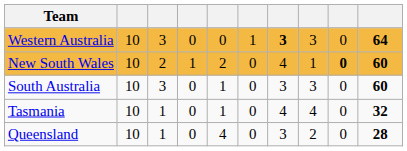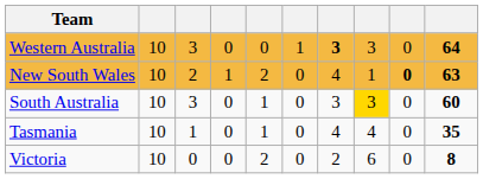New South Wales | column 10: 60 -> 63
South Australia | column 8: no background -> gold background
Tasmania | column 10: 32 -> 35
- row: Queensland | 10 | 1 | 0 | 4 | 0 | 3 | 2 | 0 | 28
+ row: Victoria | 10 | 0 | 0 | 2 | 0 | 2 | 6 | 0 | 8
